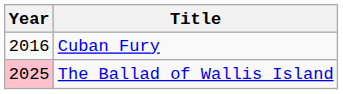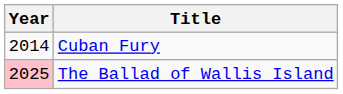Cuban Fury | Year: 2016 -> 2014
